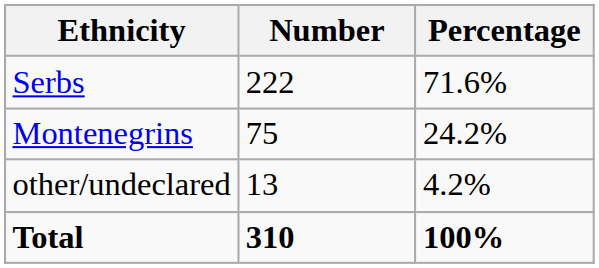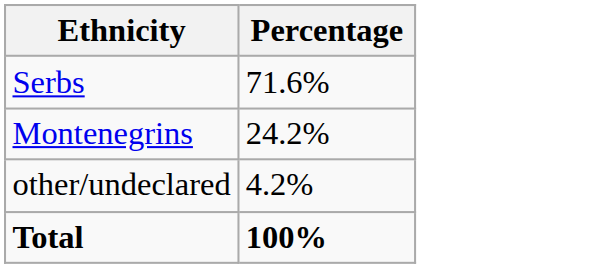- column: Number | 222 | 75 | 13 | 310
